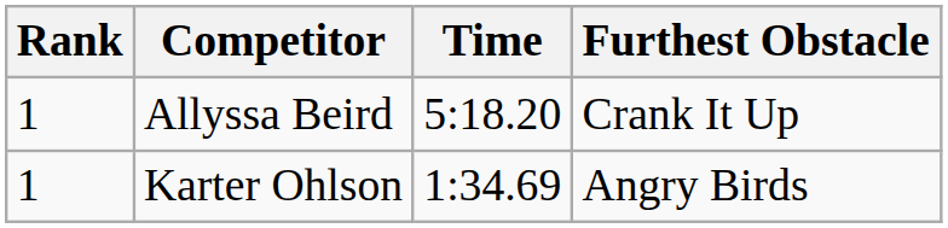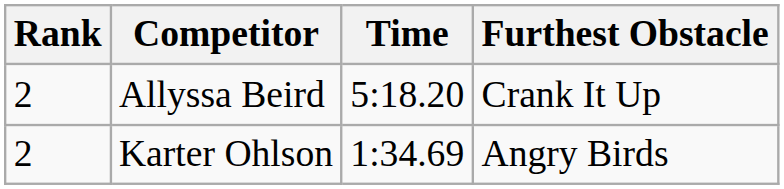Allyssa Beird | Rank: 1 -> 2
Karter Ohlson | Rank: 1 -> 2
